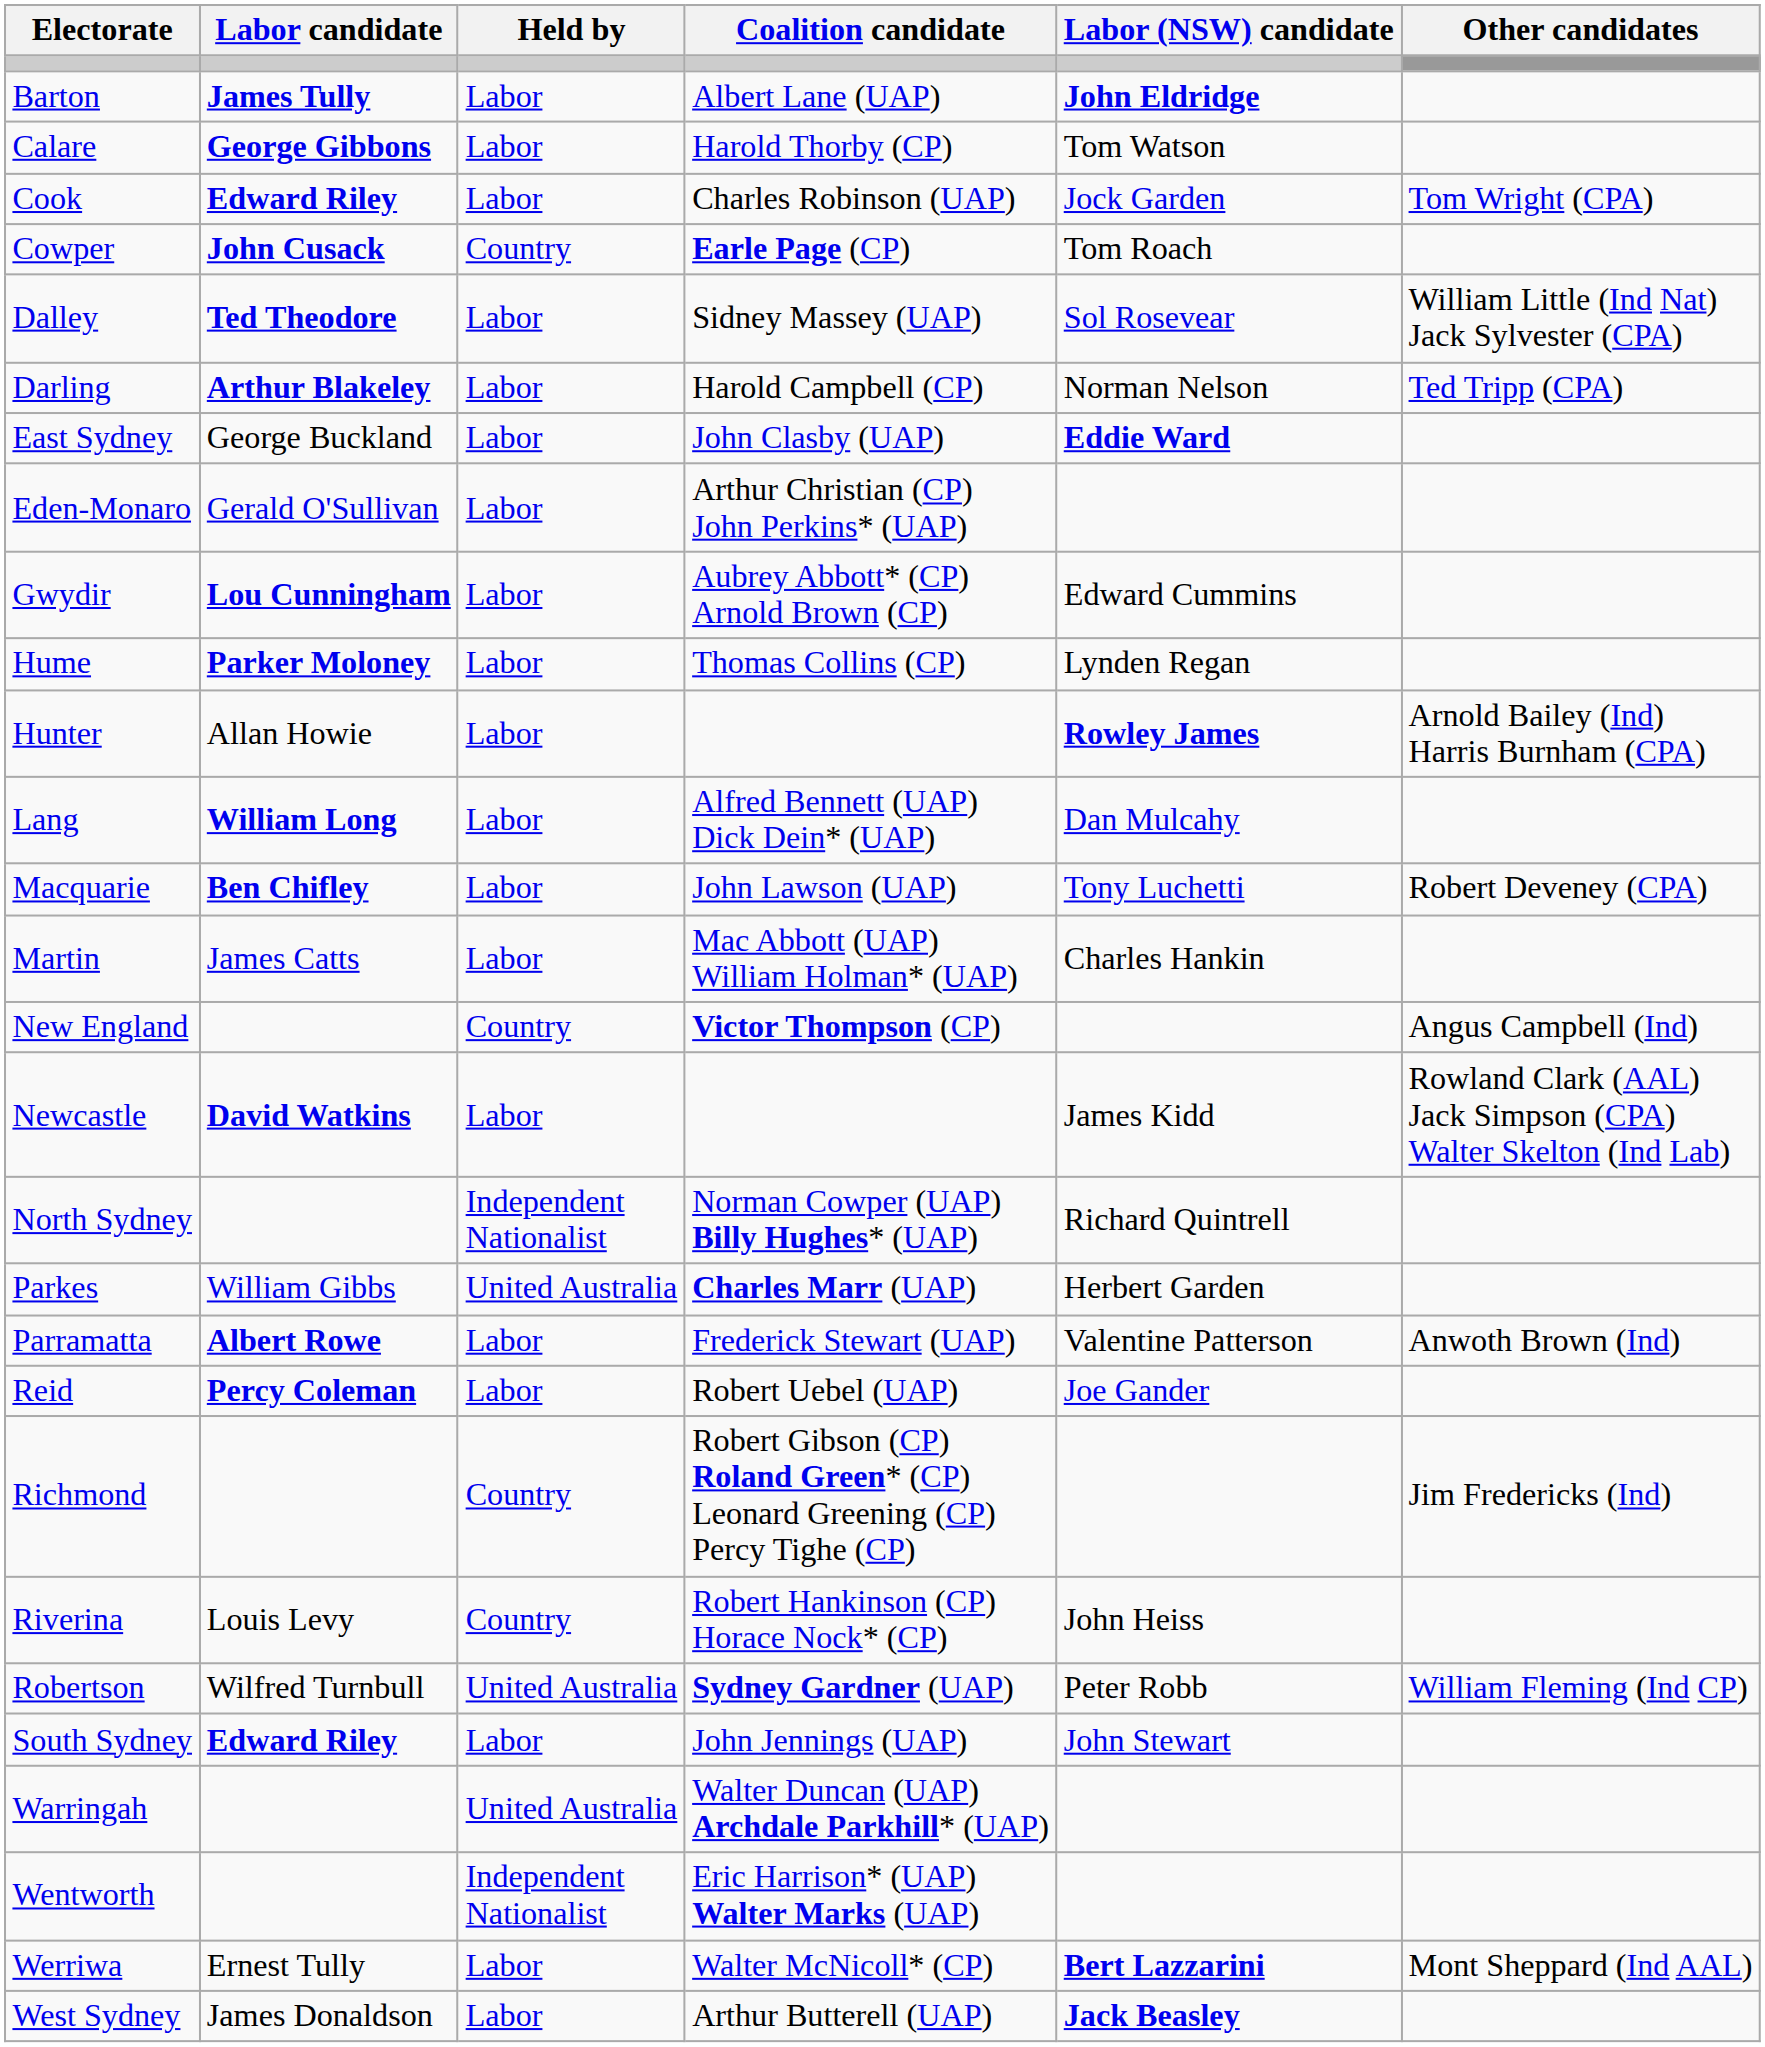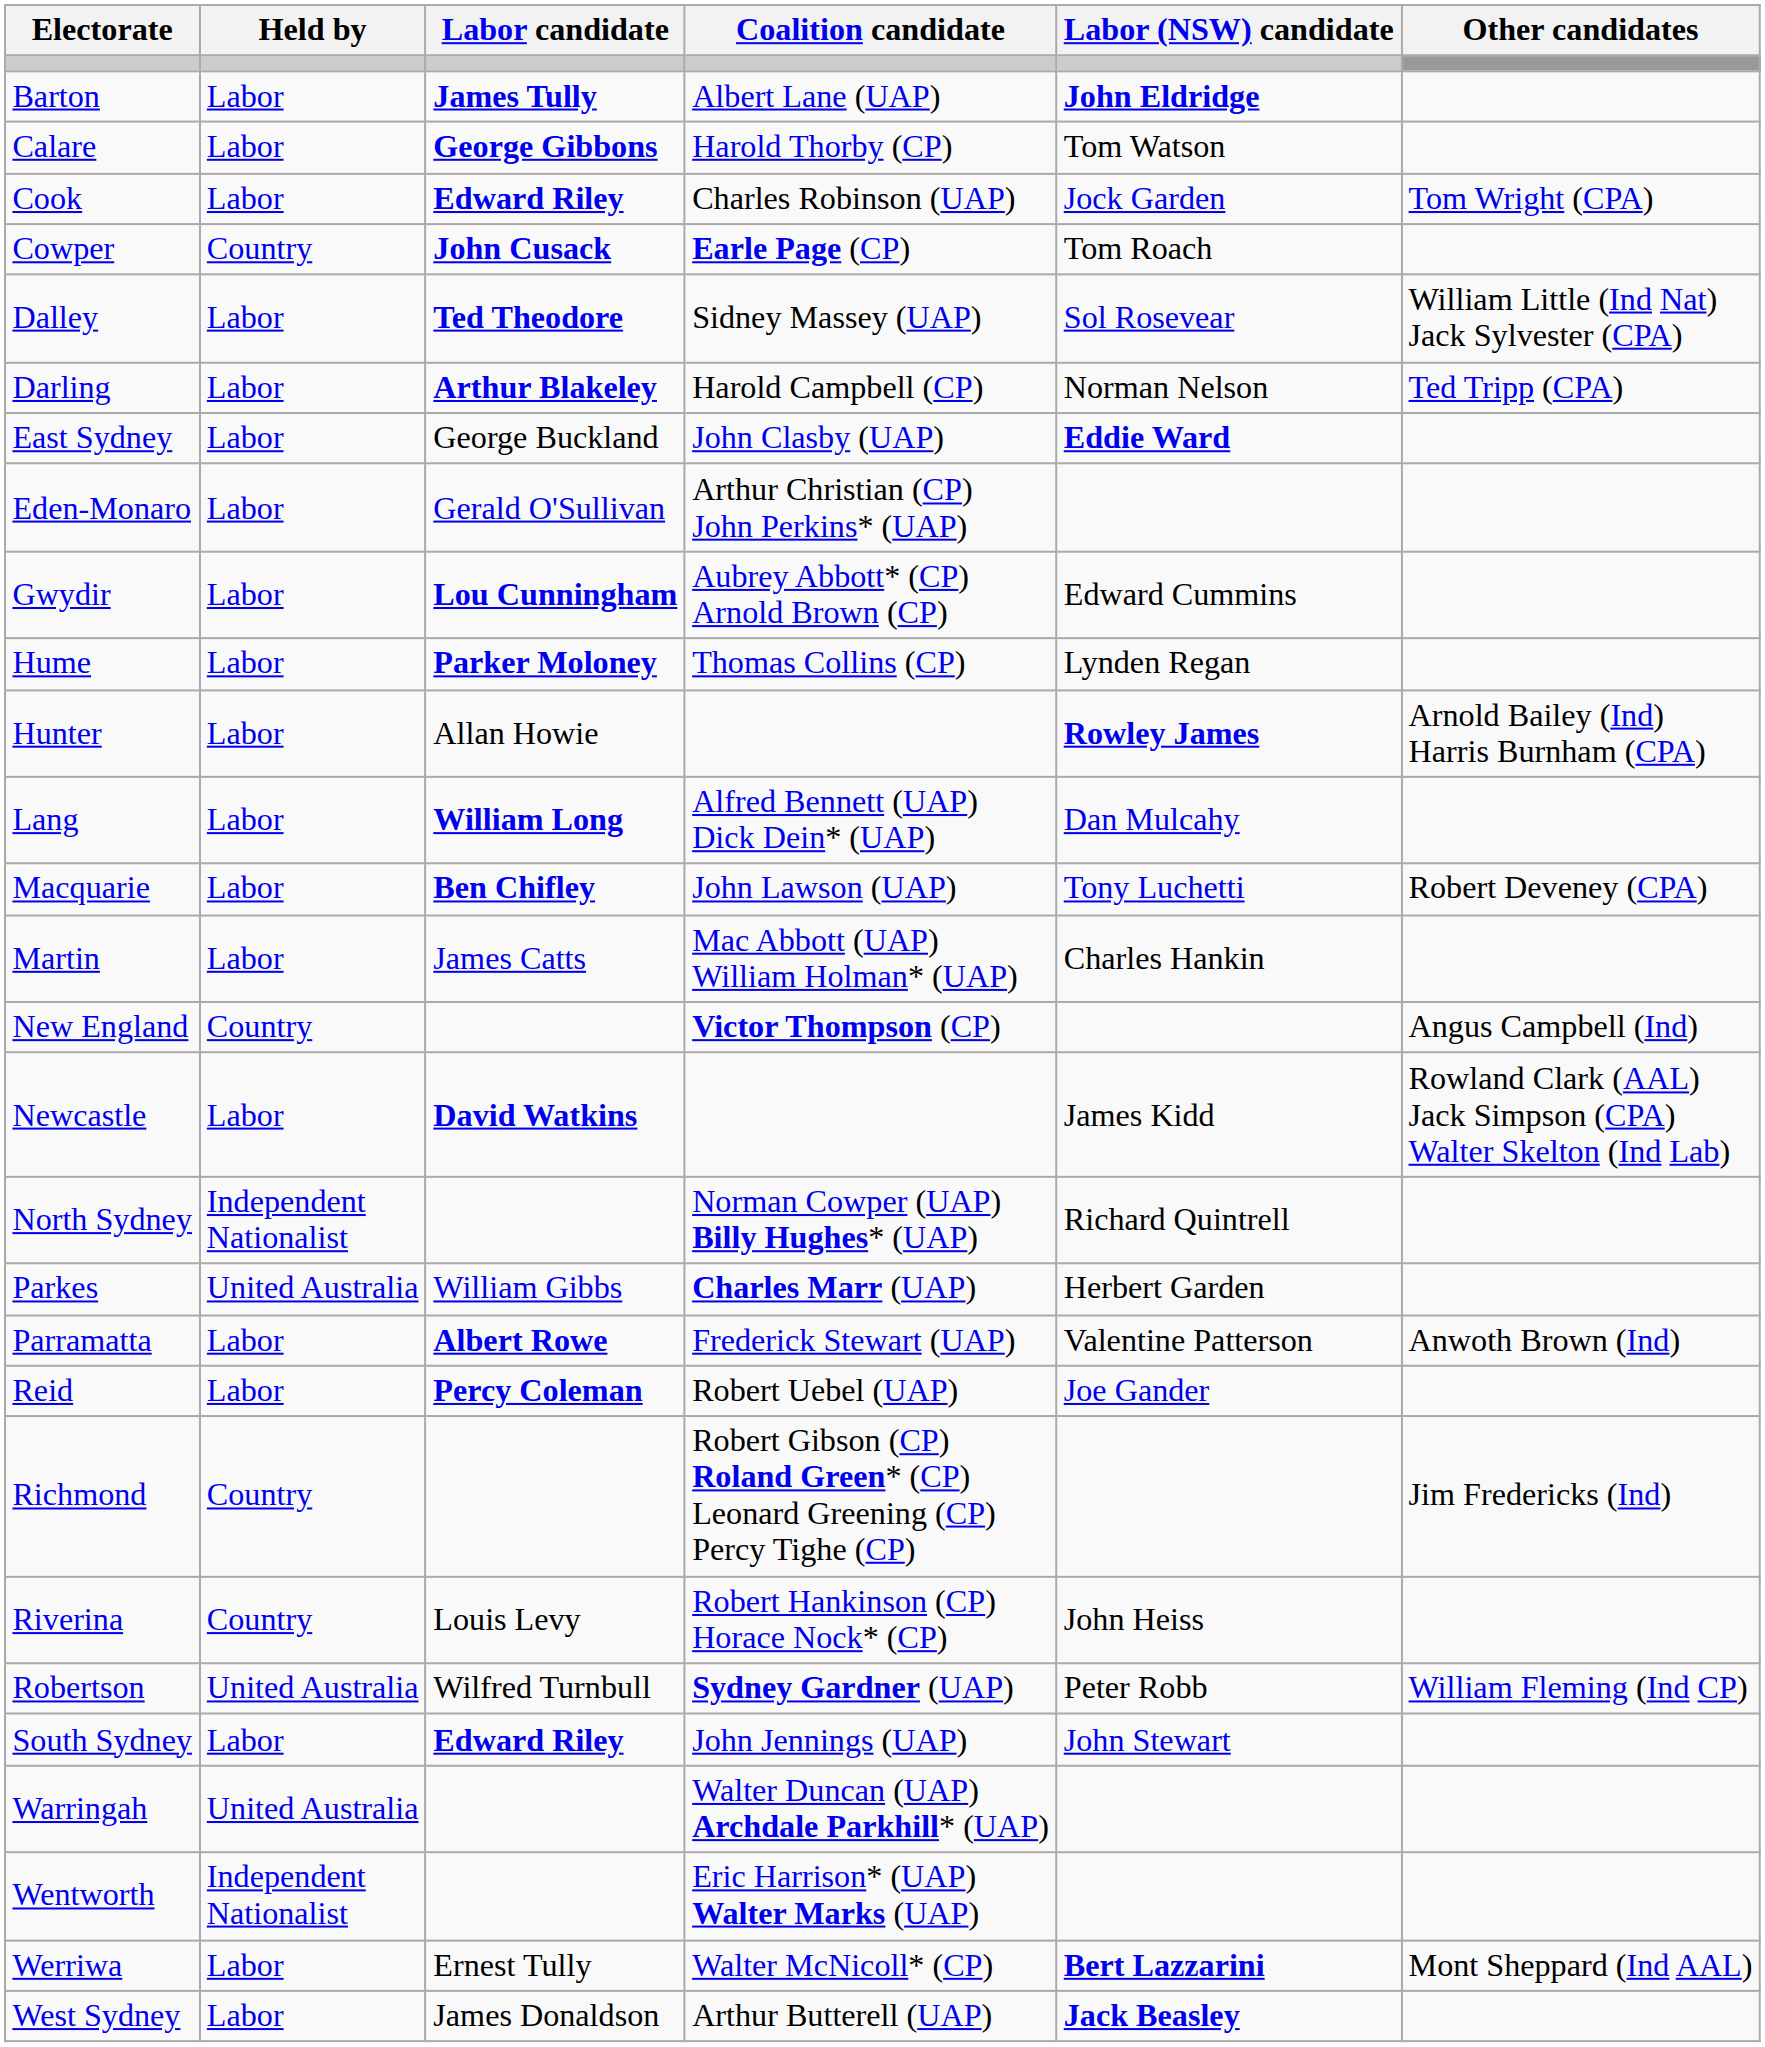columns swapped: Held by <-> Labor candidate
